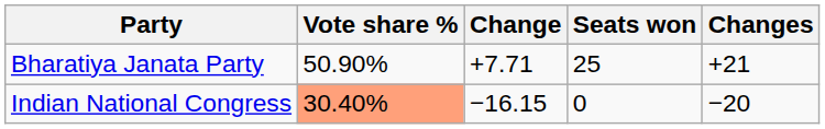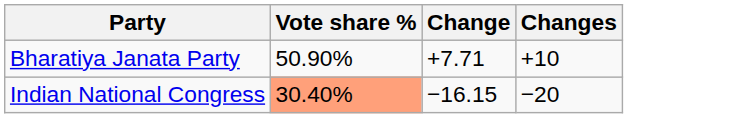- column: Seats won | 25 | 0
Bharatiya Janata Party | Changes: +21 -> +10
